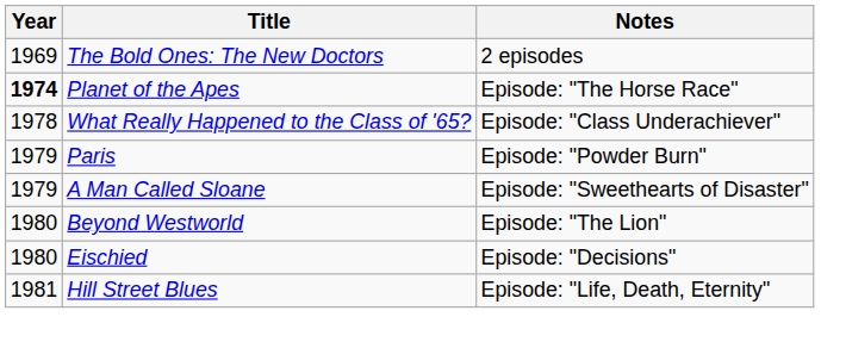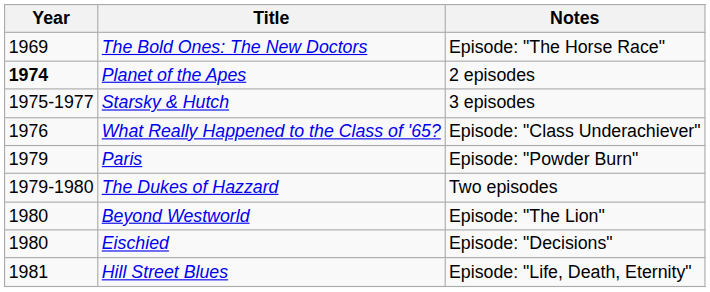The Bold Ones: The New Doctors | Notes: 2 episodes -> Episode: "The Horse Race"
Planet of the Apes | Notes: Episode: "The Horse Race" -> 2 episodes
+ row: 1975-1977 | Starsky & Hutch | 3 episodes
What Really Happened to the Class of '65? | Year: 1978 -> 1976
- row: 1979 | A Man Called Sloane | Episode: "Sweethearts of Disaster"
+ row: 1979-1980 | The Dukes of Hazzard | Two episodes
